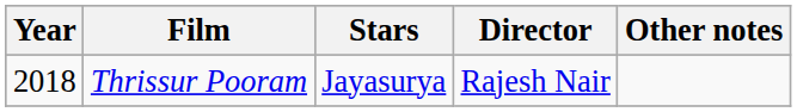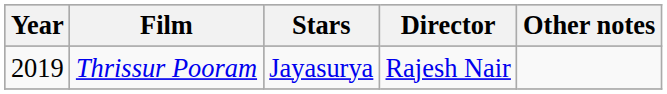Thrissur Pooram | Year: 2018 -> 2019
